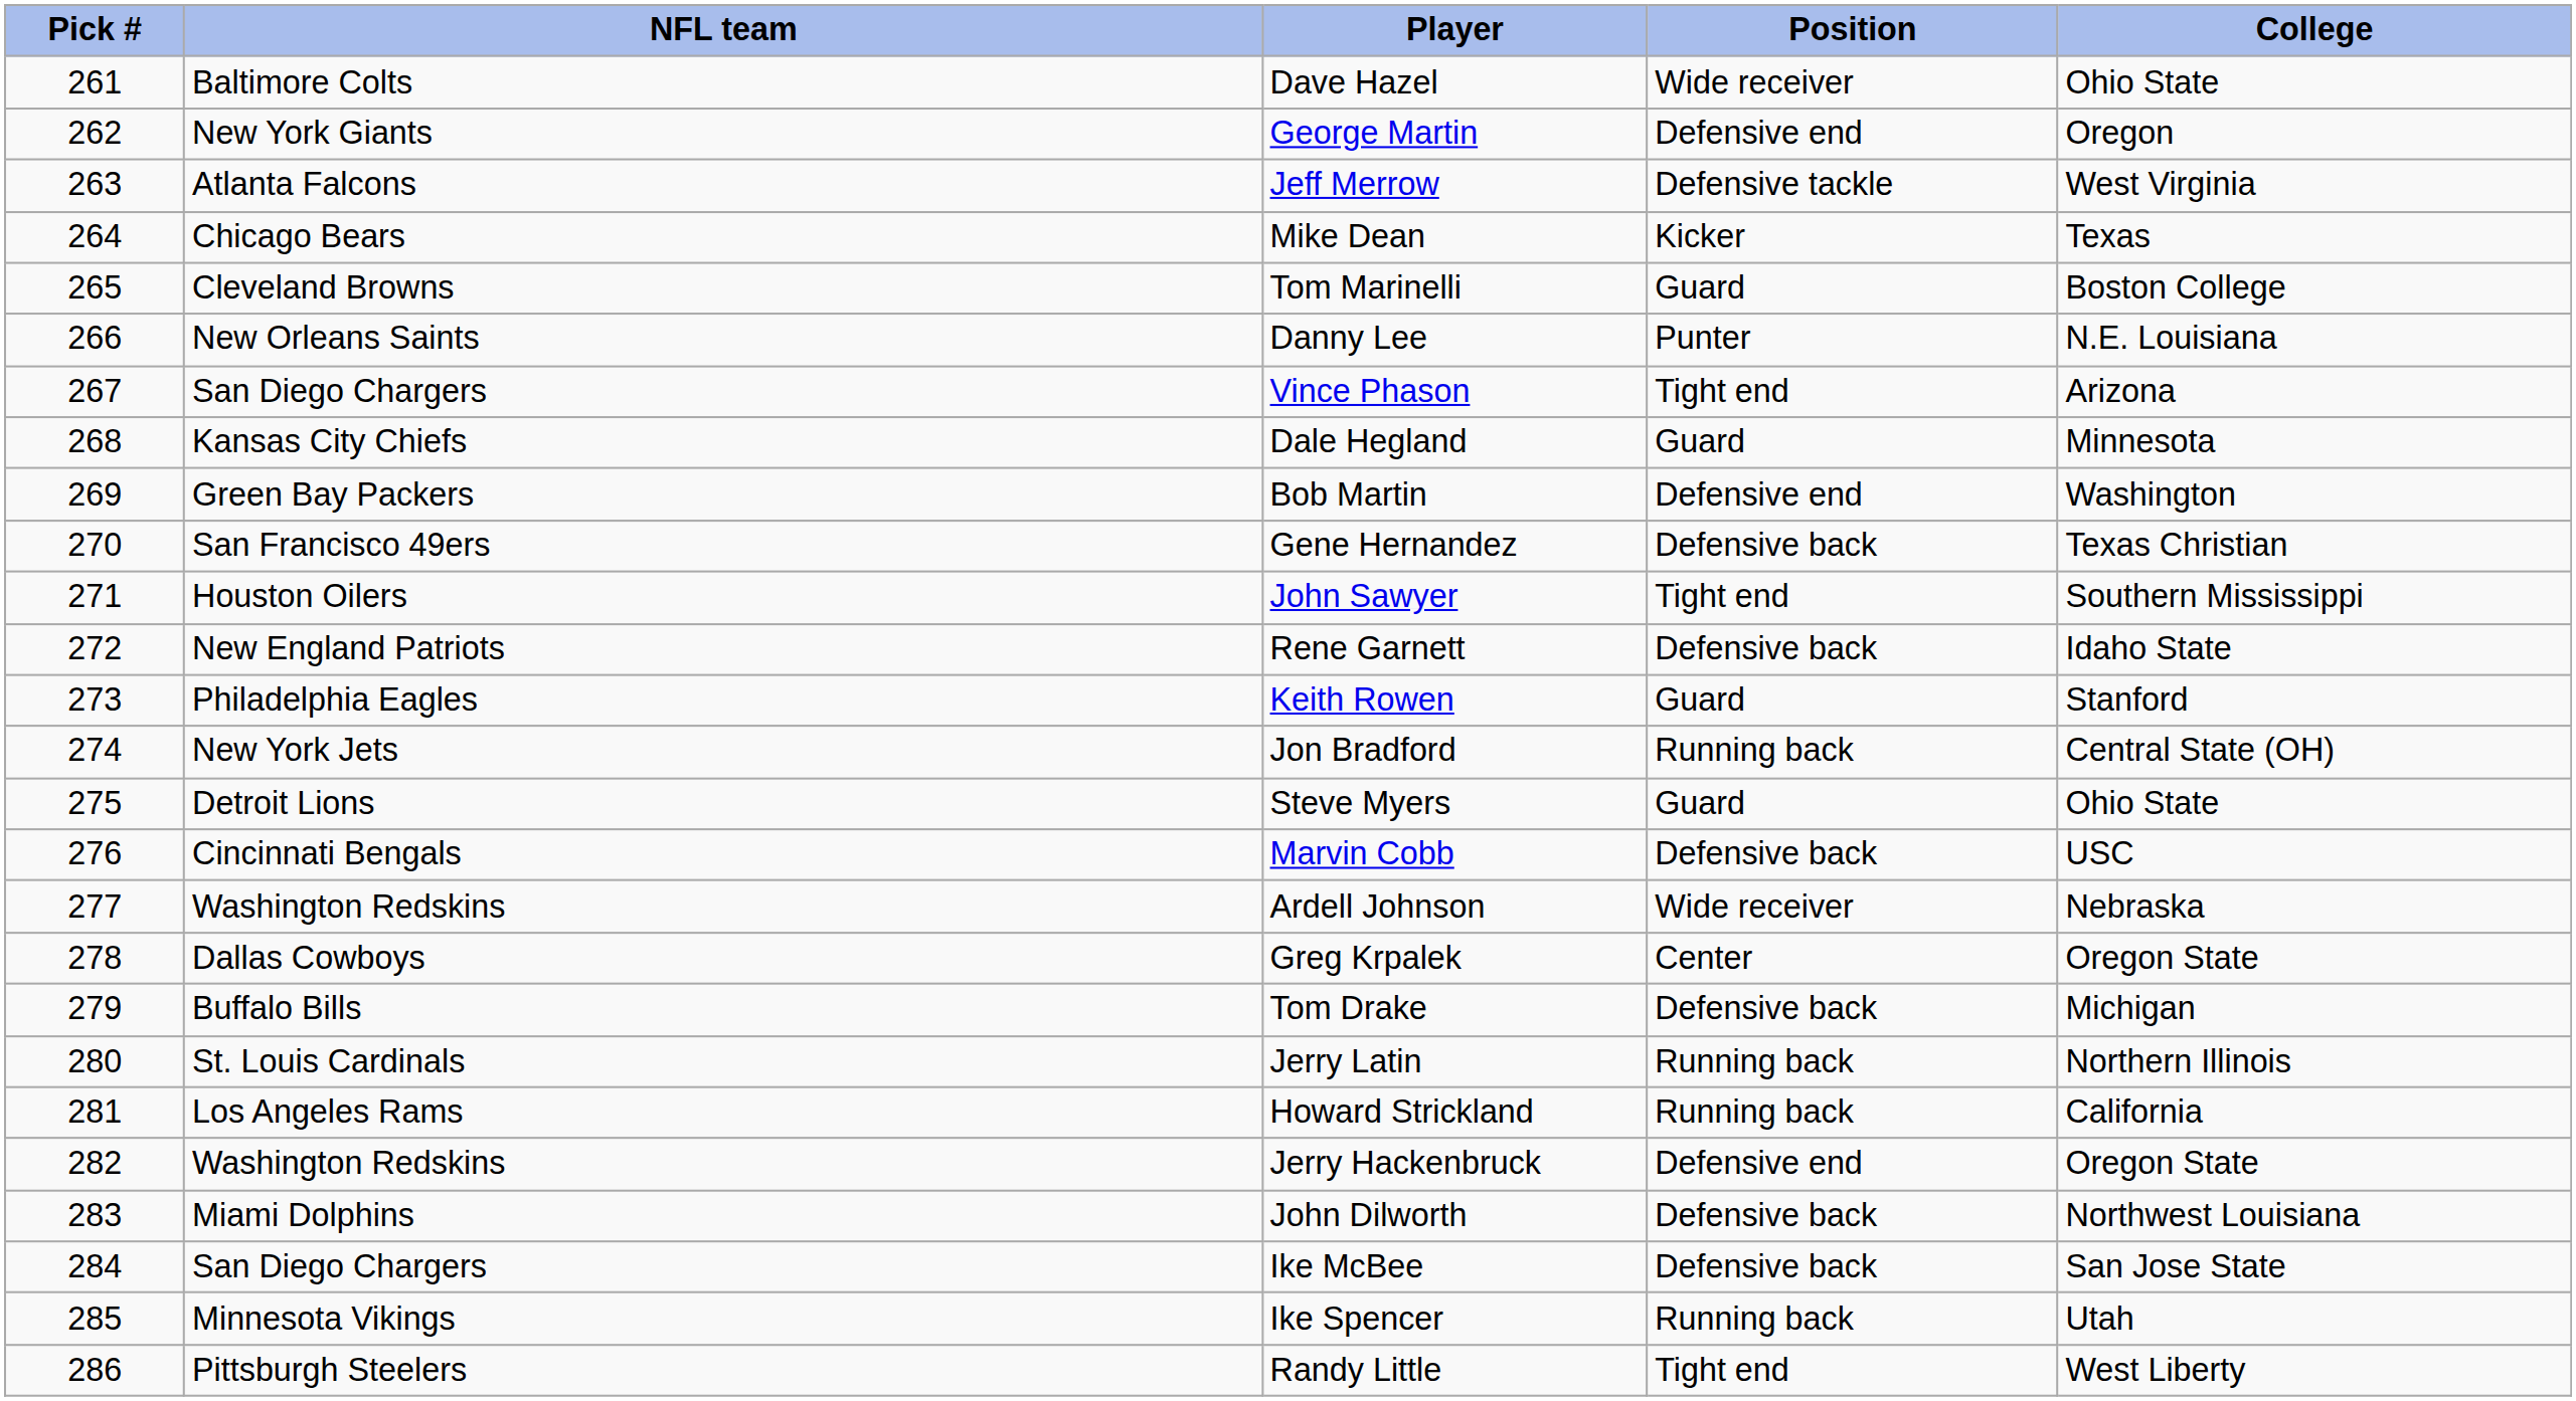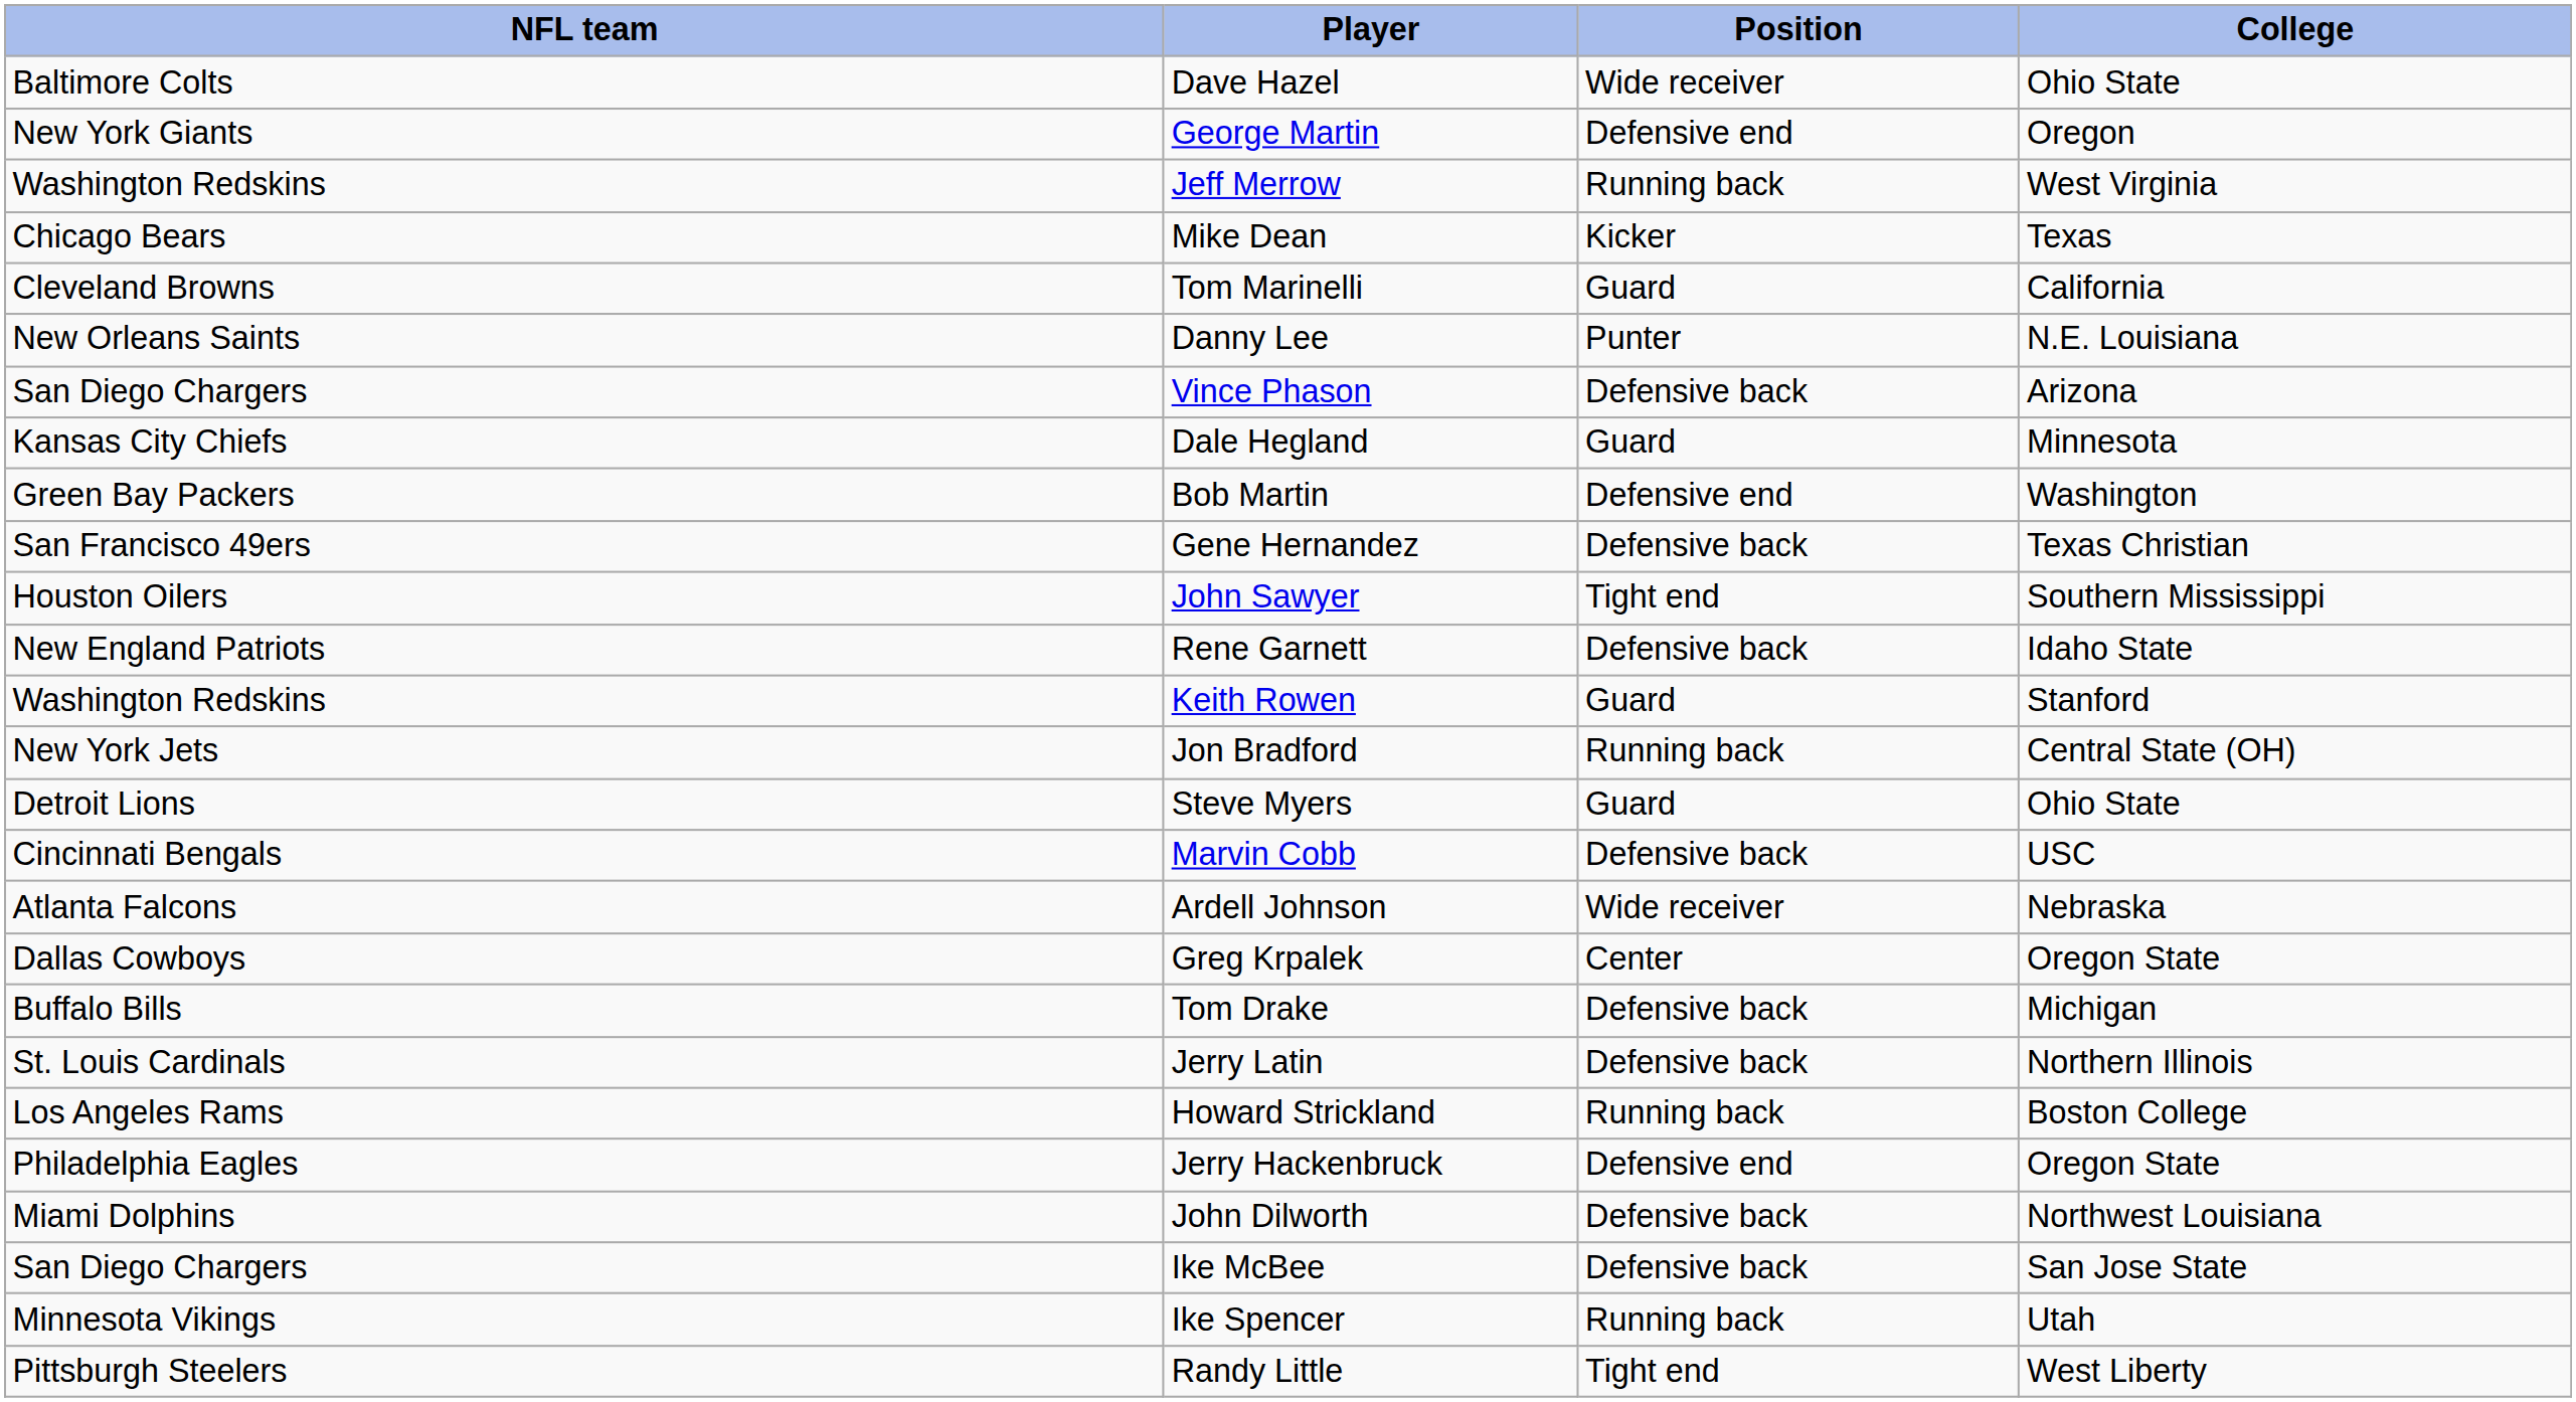- column: Pick # | 261 | 262 | 263 | 264 | 265 | 266 | 267 | 268 | 269 | 270 | 271 | 272 | 273 | 274 | 275 | 276 | 277 | 278 | 279 | 280 | 281 | 282 | 283 | 284 | 285 | 286
Jeff Merrow | NFL team: Atlanta Falcons -> Washington Redskins
Jeff Merrow | Position: Defensive tackle -> Running back
Tom Marinelli | College: Boston College -> California
Vince Phason | Position: Tight end -> Defensive back
Keith Rowen | NFL team: Philadelphia Eagles -> Washington Redskins
Ardell Johnson | NFL team: Washington Redskins -> Atlanta Falcons
Jerry Latin | Position: Running back -> Defensive back
Howard Strickland | College: California -> Boston College
Jerry Hackenbruck | NFL team: Washington Redskins -> Philadelphia Eagles
